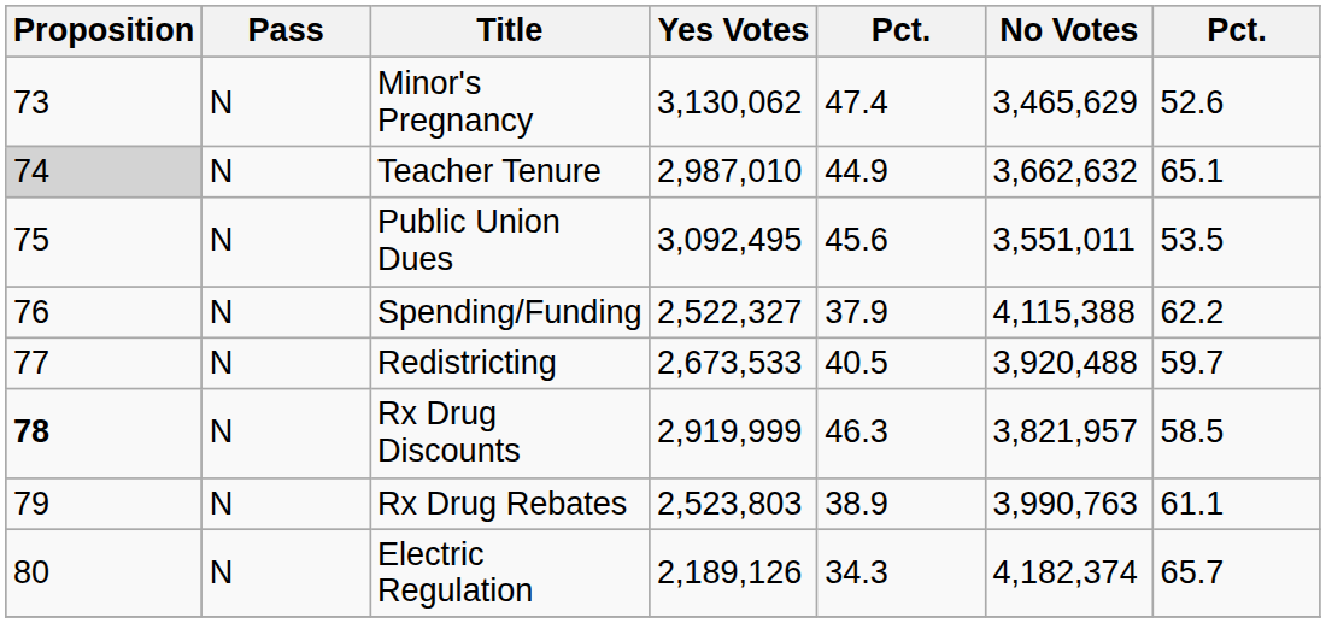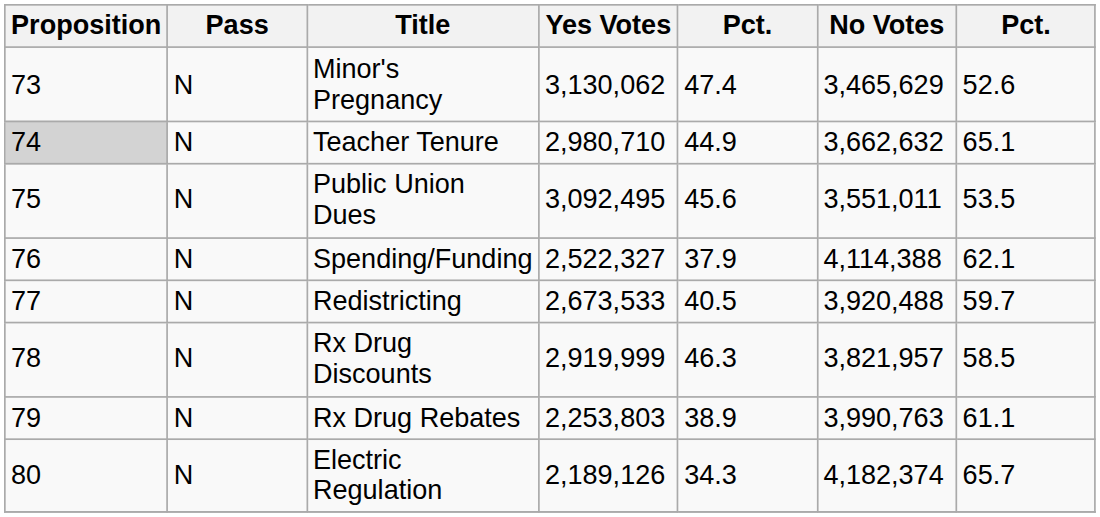Teacher Tenure | Yes Votes: 2,987,010 -> 2,980,710
Spending/Funding | No Votes: 4,115,388 -> 4,114,388
Spending/Funding | column 7: 62.2 -> 62.1
Rx Drug Discounts | Proposition: bold -> normal
Rx Drug Rebates | Yes Votes: 2,523,803 -> 2,253,803
